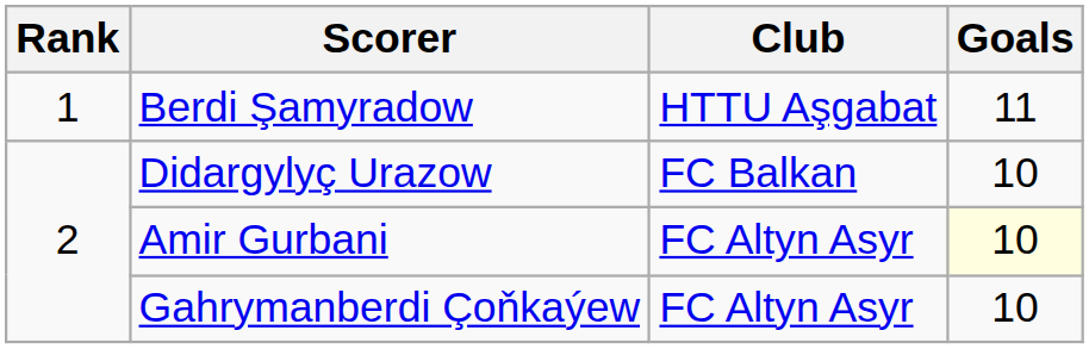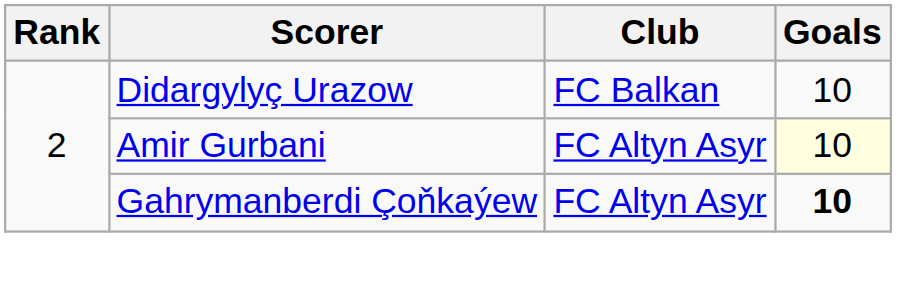- row: 1 | Berdi Şamyradow | HTTU Aşgabat | 11
Gahrymanberdi Çoňkaýew | Goals: normal -> bold
